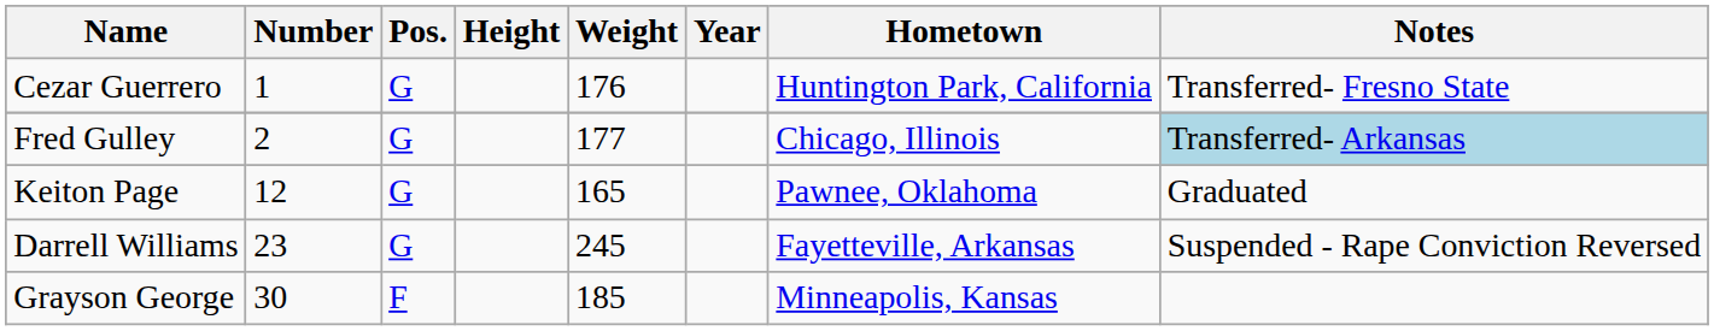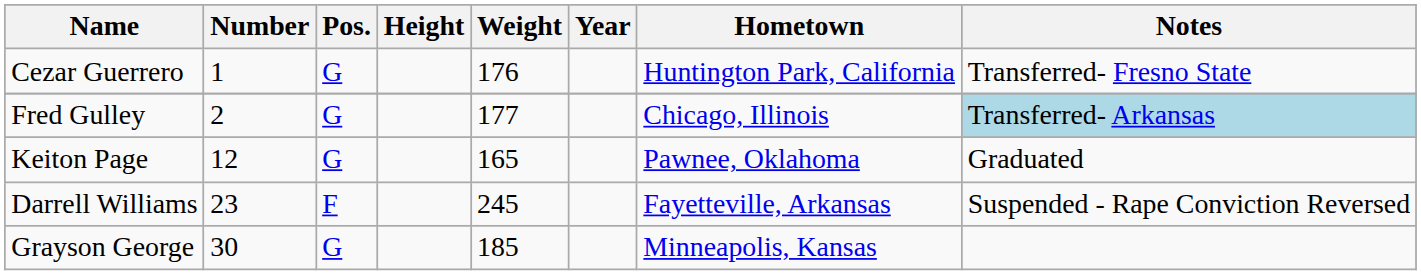Darrell Williams | Pos.: G -> F
Grayson George | Pos.: F -> G
